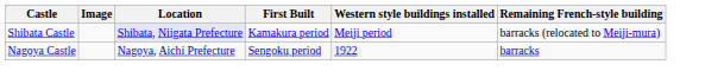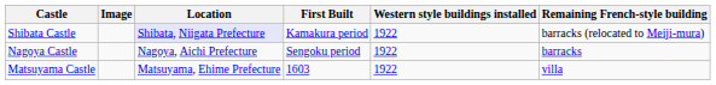Shibata Castle | Western style buildings installed: Meiji period -> 1922
+ row: Matsuyama Castle | Matsuyama, Ehime Prefecture | 1603 | 1922 | villa
